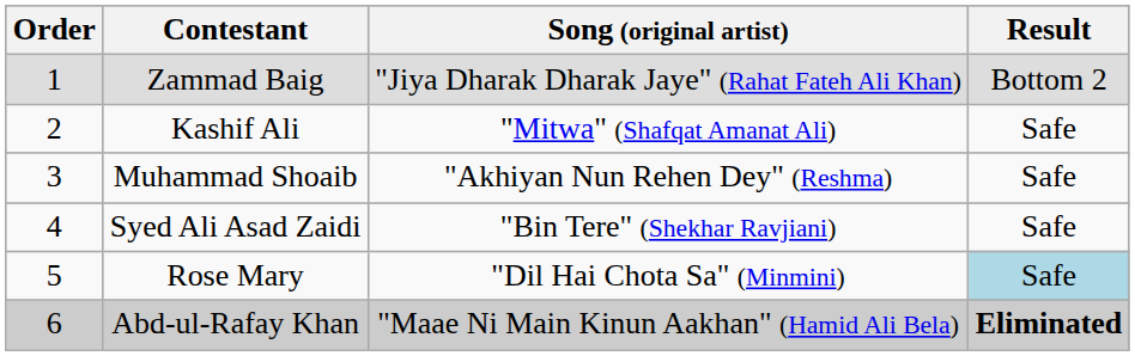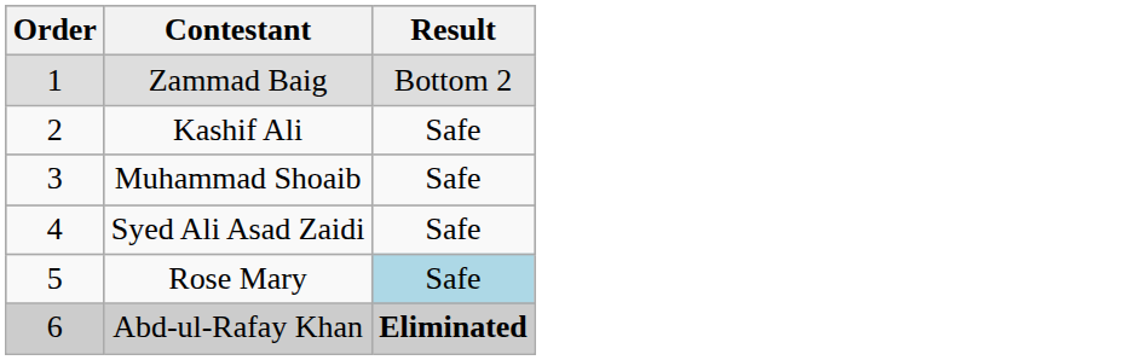- column: Song (original artist) | "Jiya Dharak Dharak Jaye" (Rahat Fateh Ali Khan) | "Mitwa" (Shafqat Amanat Ali) | "Akhiyan Nun Rehen Dey" (Reshma) | "Bin Tere" (Shekhar Ravjiani) | "Dil Hai Chota Sa" (Minmini) | "Maae Ni Main Kinun Aakhan" (Hamid Ali Bela)
